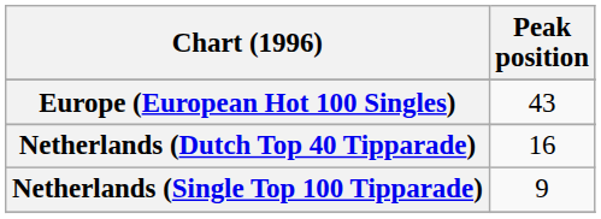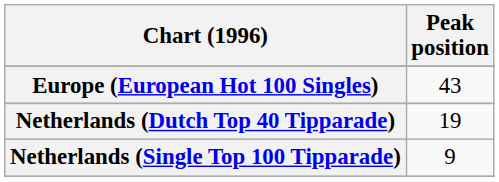Netherlands (Dutch Top 40 Tipparade) | Peak position: 16 -> 19
